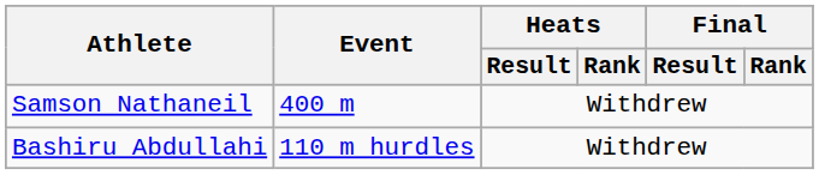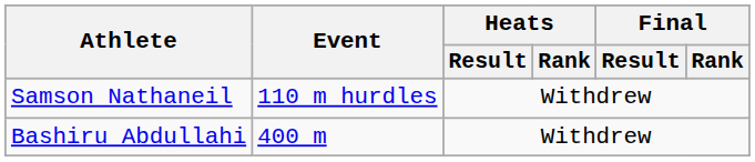Samson Nathaneil | Event: 400 m -> 110 m hurdles
Bashiru Abdullahi | Event: 110 m hurdles -> 400 m
